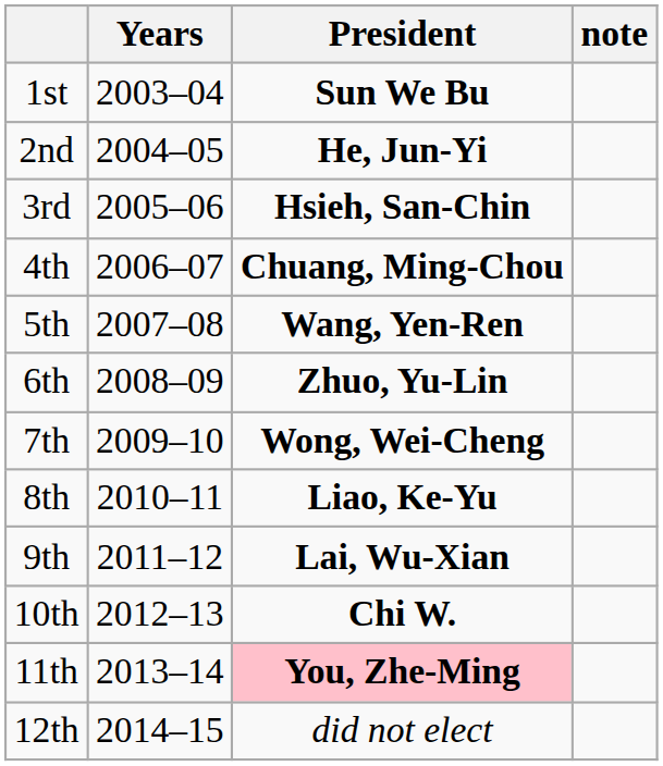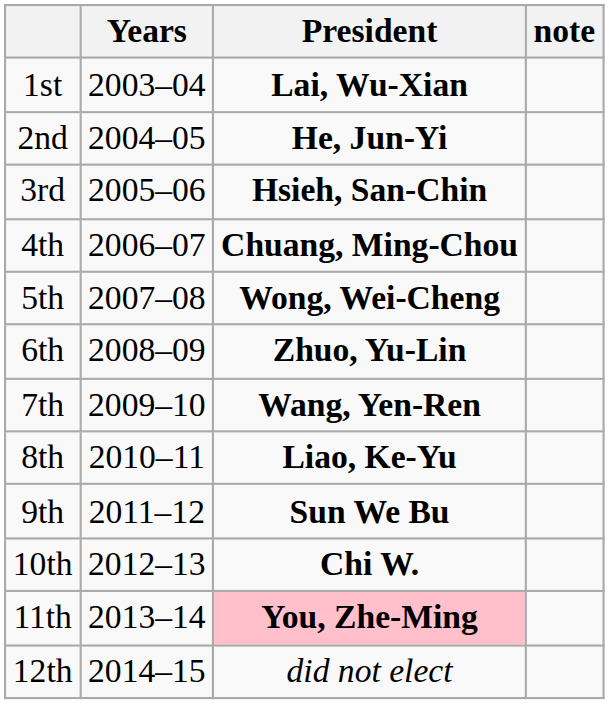1st | President: Sun We Bu -> Lai, Wu-Xian
5th | President: Wang, Yen-Ren -> Wong, Wei-Cheng
7th | President: Wong, Wei-Cheng -> Wang, Yen-Ren
9th | President: Lai, Wu-Xian -> Sun We Bu
